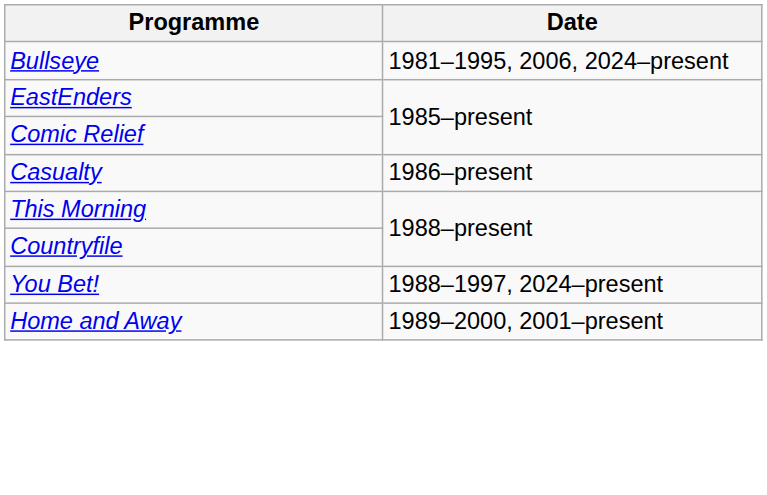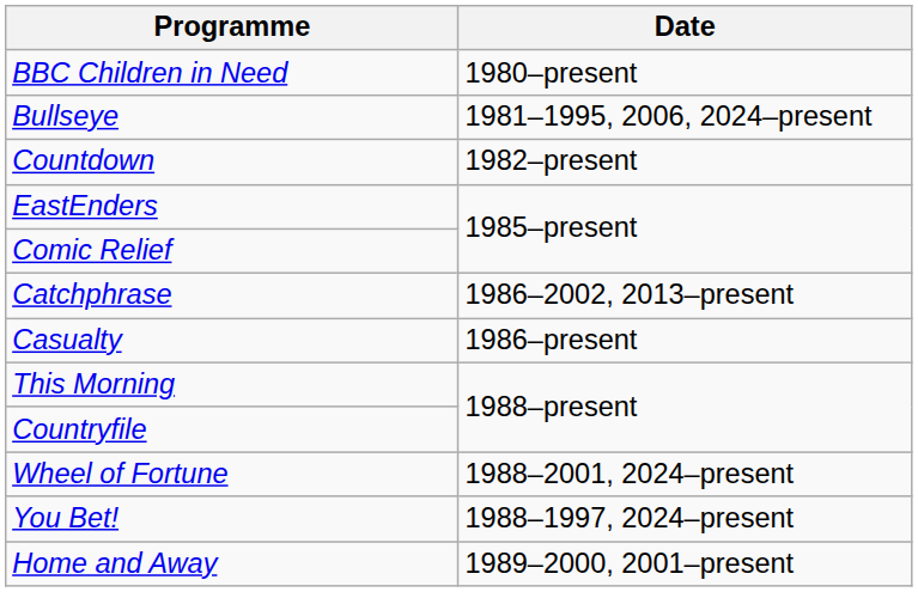+ row: BBC Children in Need | 1980–present
+ row: Countdown | 1982–present
+ row: Catchphrase | 1986–2002, 2013–present
+ row: Wheel of Fortune | 1988–2001, 2024–present
